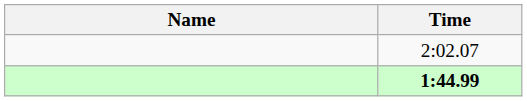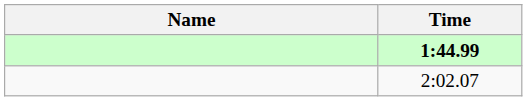rows swapped: 1:44.99 <-> 2:02.07
